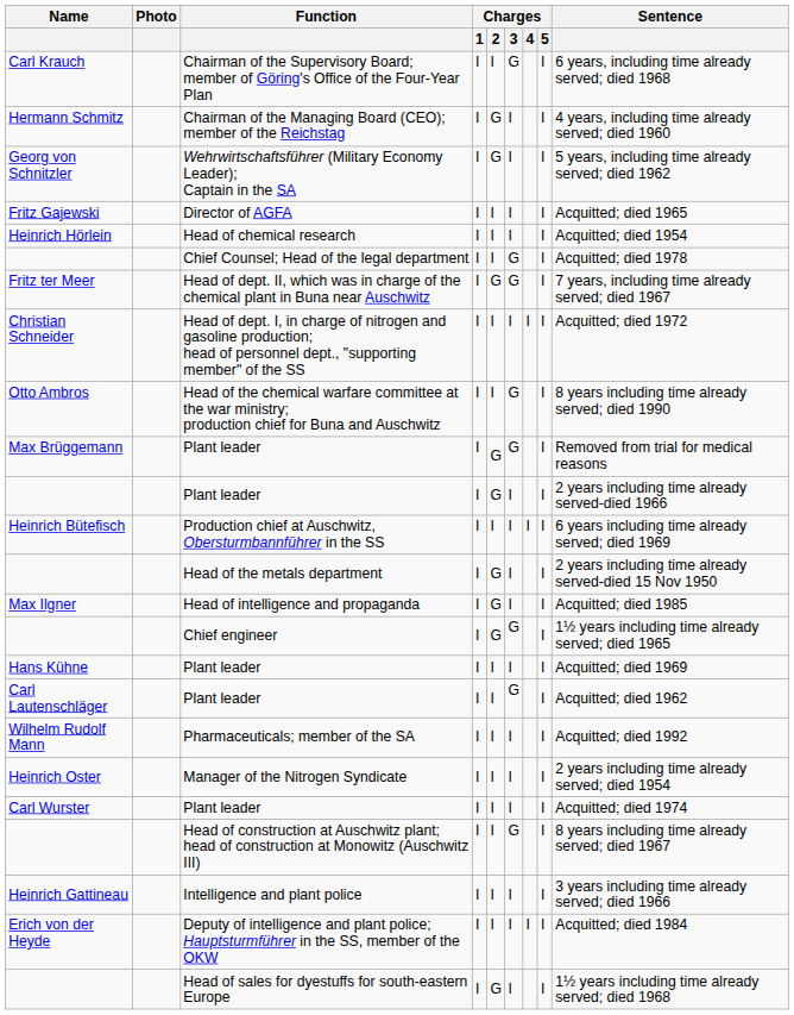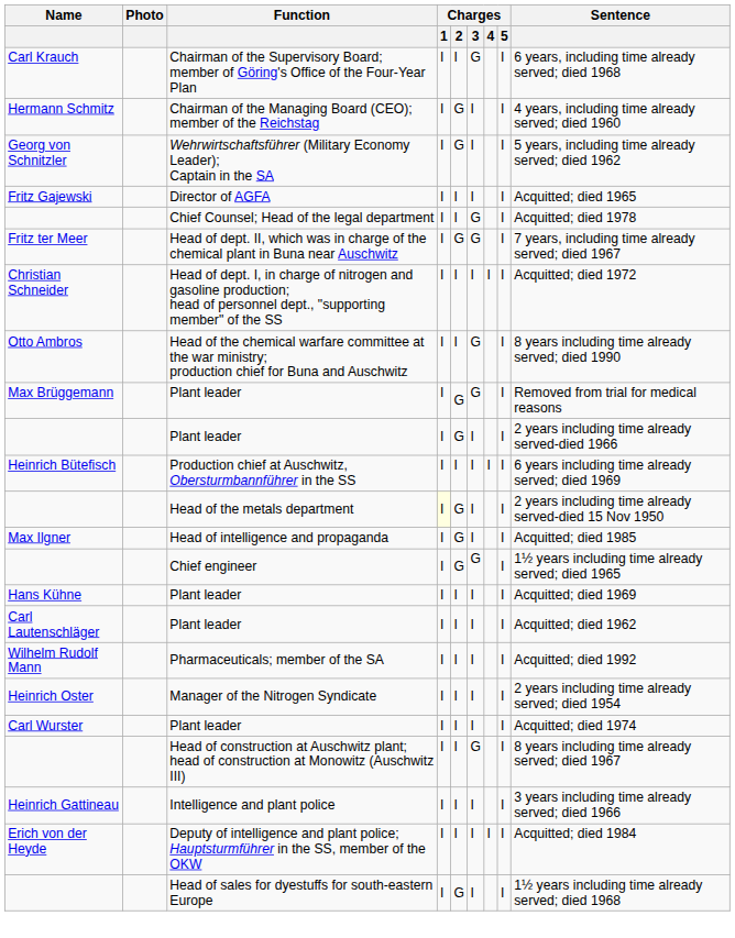- row: Heinrich Hörlein | Head of chemical research | I | I | I | I | Acquitted; died 1954
Head of the metals department | Charges / 1: no background -> lightyellow background
Carl Lautenschläger / Plant leader | Charges / 3: G -> I
